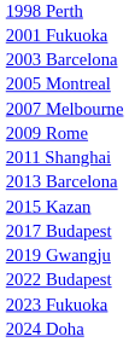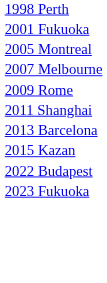- row: 2003 Barcelona
- row: 2017 Budapest
- row: 2019 Gwangju
- row: 2024 Doha
